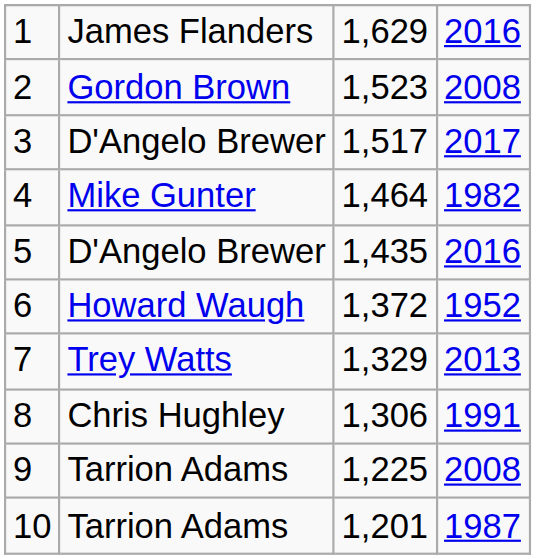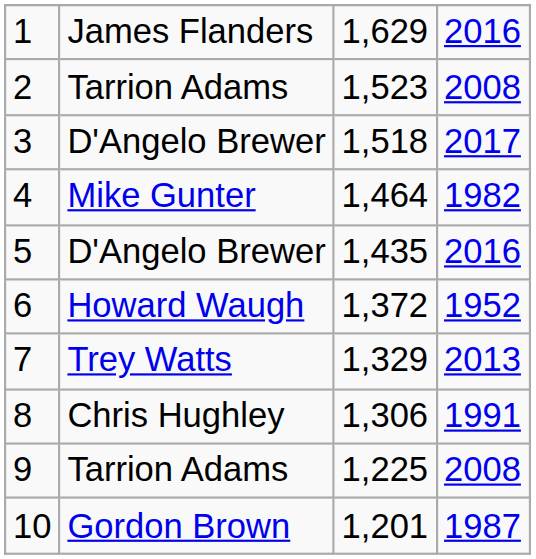2 | column 2: Gordon Brown -> Tarrion Adams
3 | column 3: 1,517 -> 1,518
10 | column 2: Tarrion Adams -> Gordon Brown
